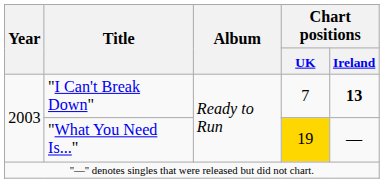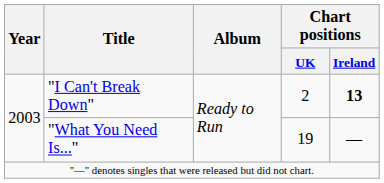"I Can't Break Down" | Chart positions / UK: 7 -> 2
"What You Need Is..." | Chart positions / UK: gold background -> no background
